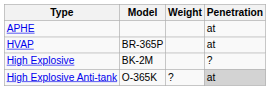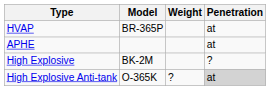rows swapped: HVAP <-> APHE
